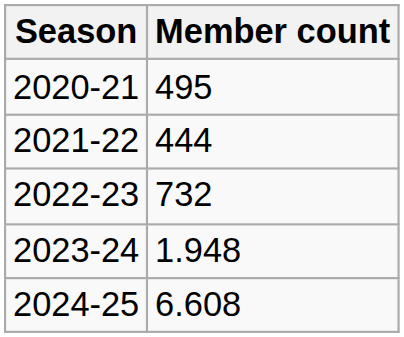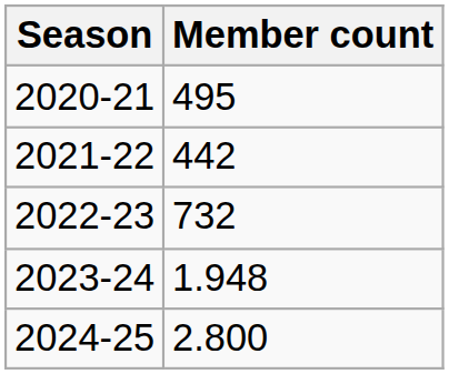2021-22 | Member count: 444 -> 442
2024-25 | Member count: 6.608 -> 2.800
